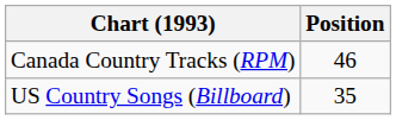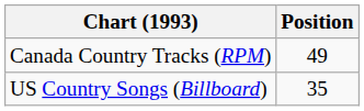Canada Country Tracks (RPM) | Position: 46 -> 49
